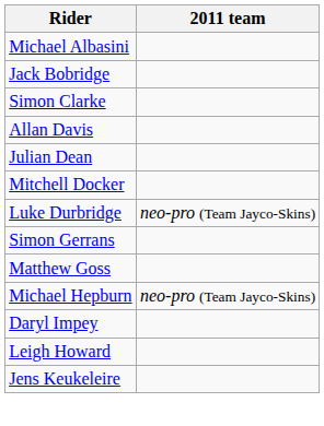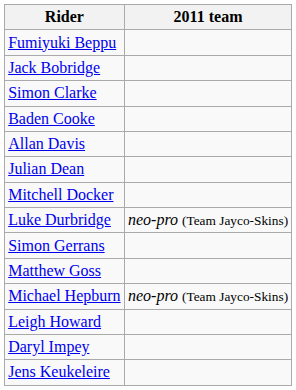- row: Michael Albasini
+ row: Fumiyuki Beppu
+ row: Baden Cooke
rows swapped: Leigh Howard <-> Daryl Impey
